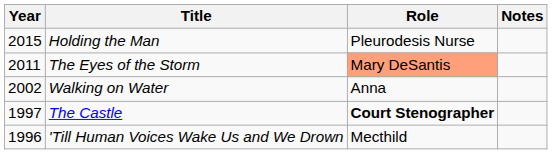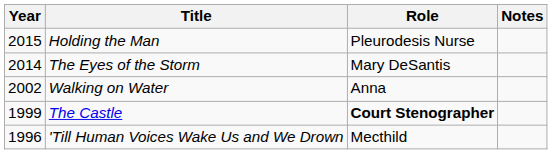The Eyes of the Storm | Year: 2011 -> 2014
The Eyes of the Storm | Role: lightsalmon background -> no background
The Castle | Year: 1997 -> 1999
